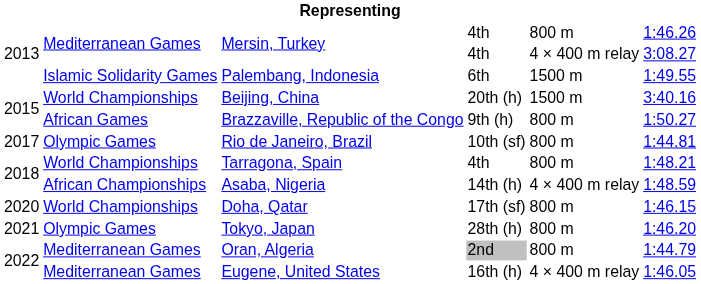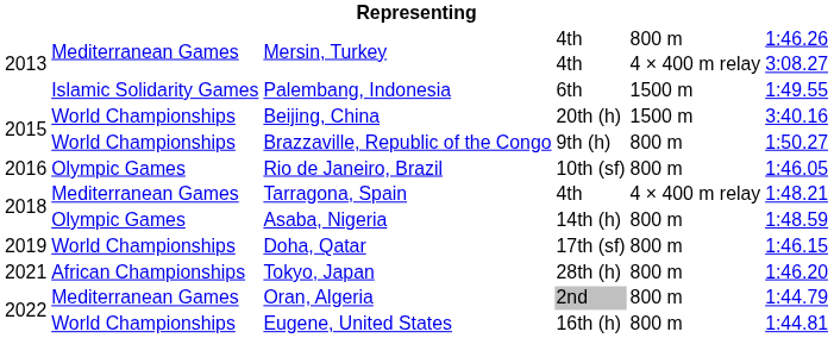Brazzaville, Republic of the Congo | column 2: African Games -> World Championships
Rio de Janeiro, Brazil | column 1: 2017 -> 2016
Rio de Janeiro, Brazil | column 6: 1:44.81 -> 1:46.05
Tarragona, Spain | column 2: World Championships -> Mediterranean Games
Tarragona, Spain | column 5: 800 m -> 4 × 400 m relay
Asaba, Nigeria | column 2: African Championships -> Olympic Games
Asaba, Nigeria | column 5: 4 × 400 m relay -> 800 m
Doha, Qatar | column 1: 2020 -> 2019
Tokyo, Japan | column 2: Olympic Games -> African Championships
Eugene, United States | column 2: Mediterranean Games -> World Championships
Eugene, United States | column 5: 4 × 400 m relay -> 800 m
Eugene, United States | column 6: 1:46.05 -> 1:44.81
